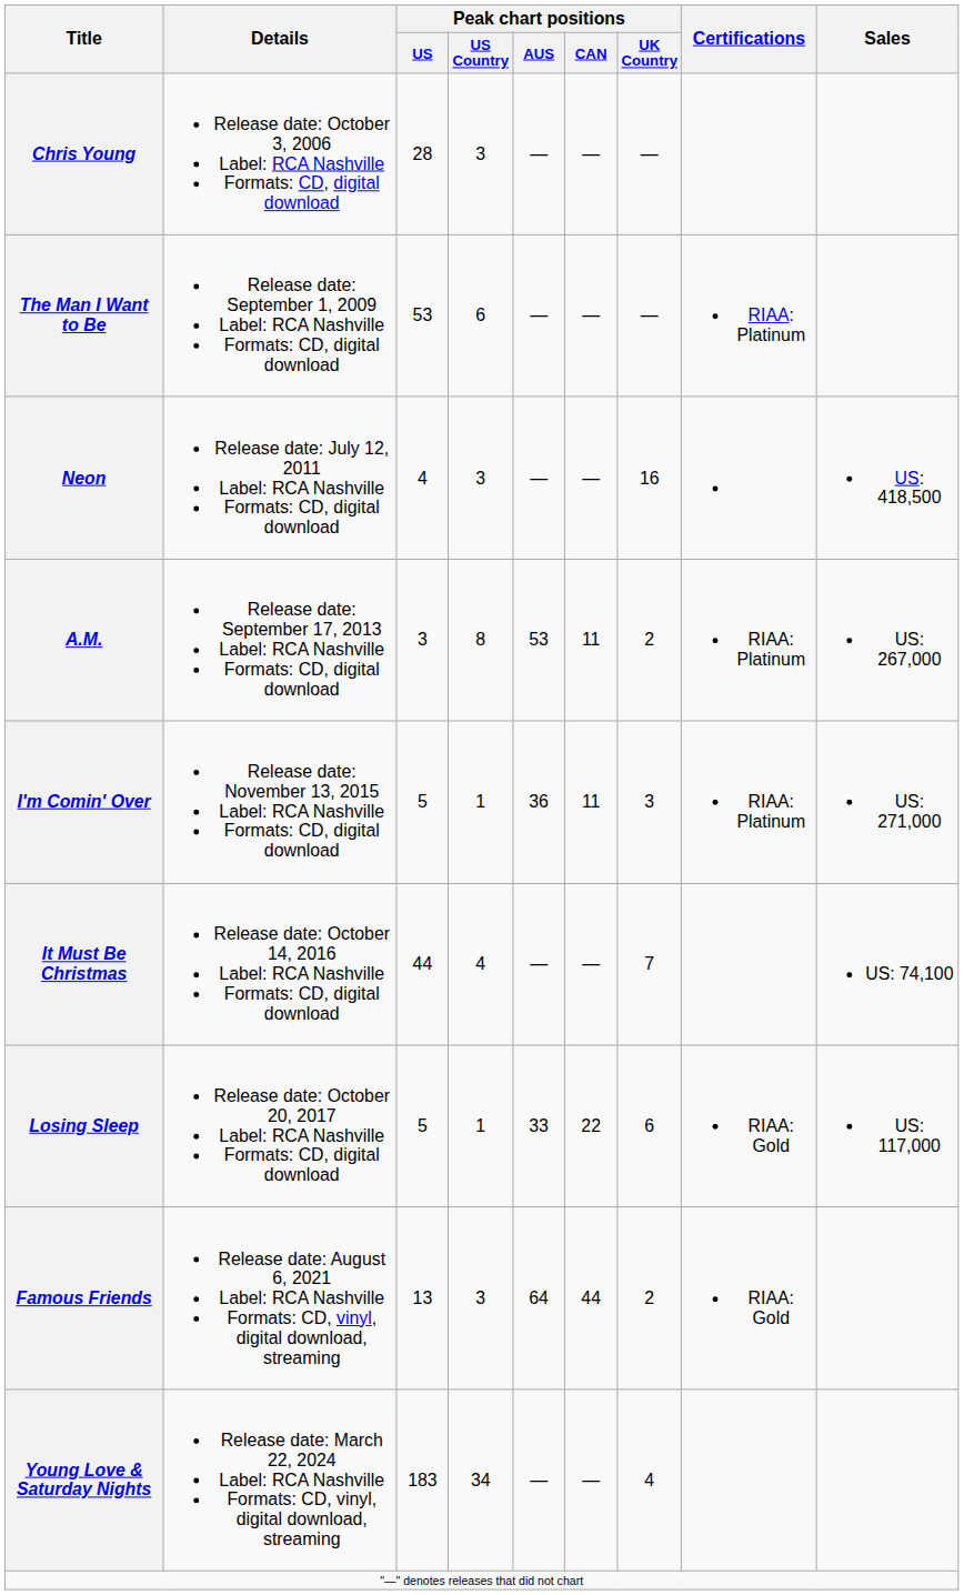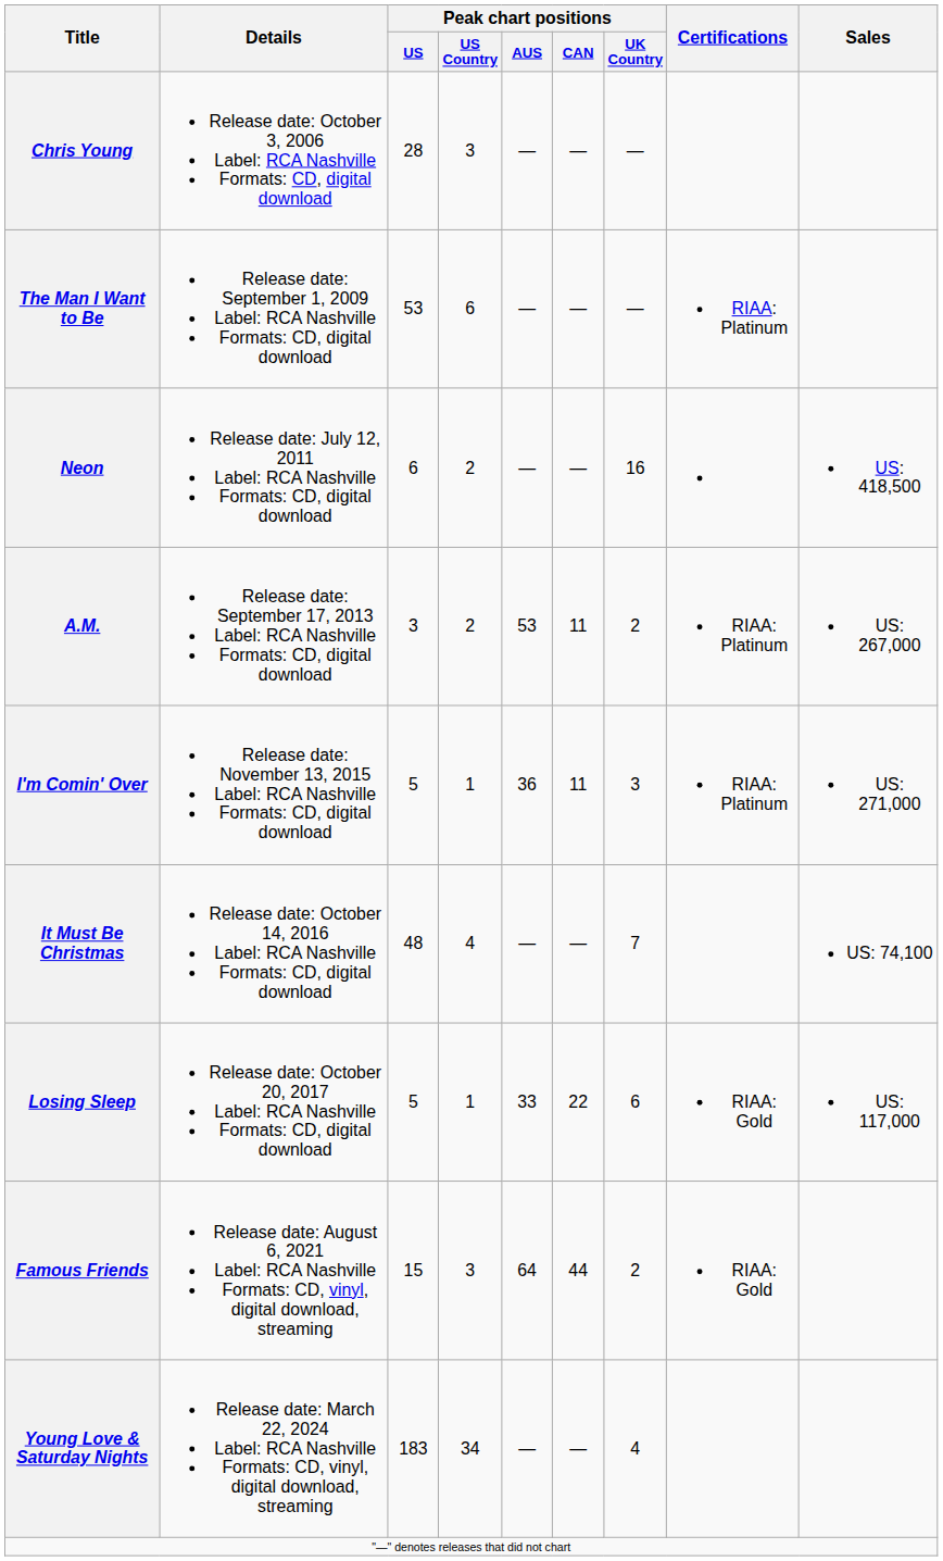Neon | Peak chart positions / US: 4 -> 6
Neon | Peak chart positions / US Country: 3 -> 2
A.M. | Peak chart positions / US Country: 8 -> 2
It Must Be Christmas | Peak chart positions / US: 44 -> 48
Famous Friends | Peak chart positions / US: 13 -> 15
